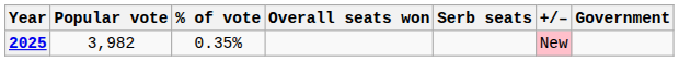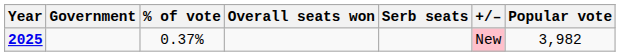columns swapped: Popular vote <-> Government
2025 | % of vote: 0.35% -> 0.37%
